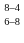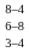+ row: 3–4
